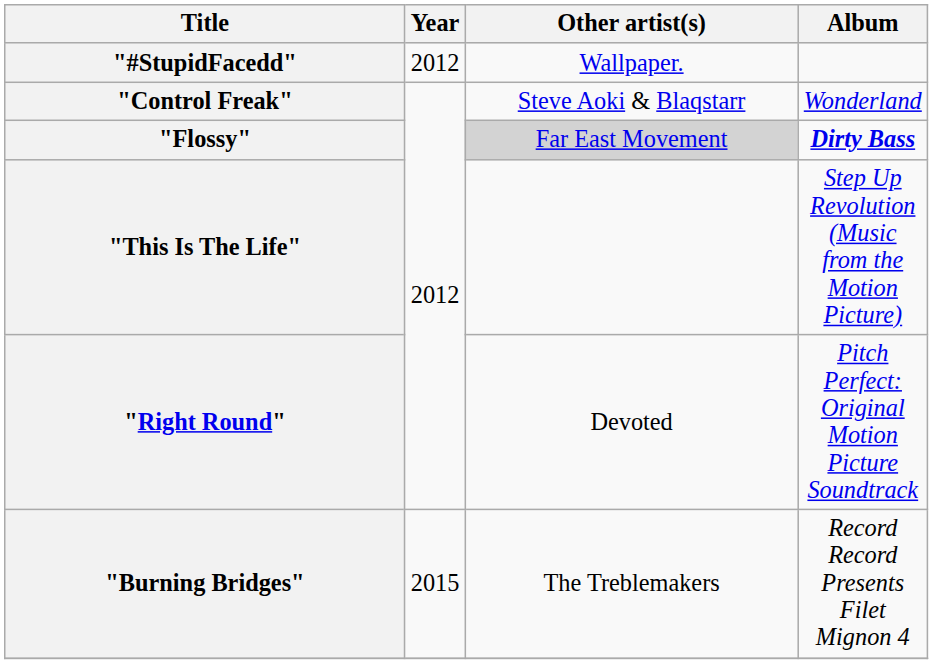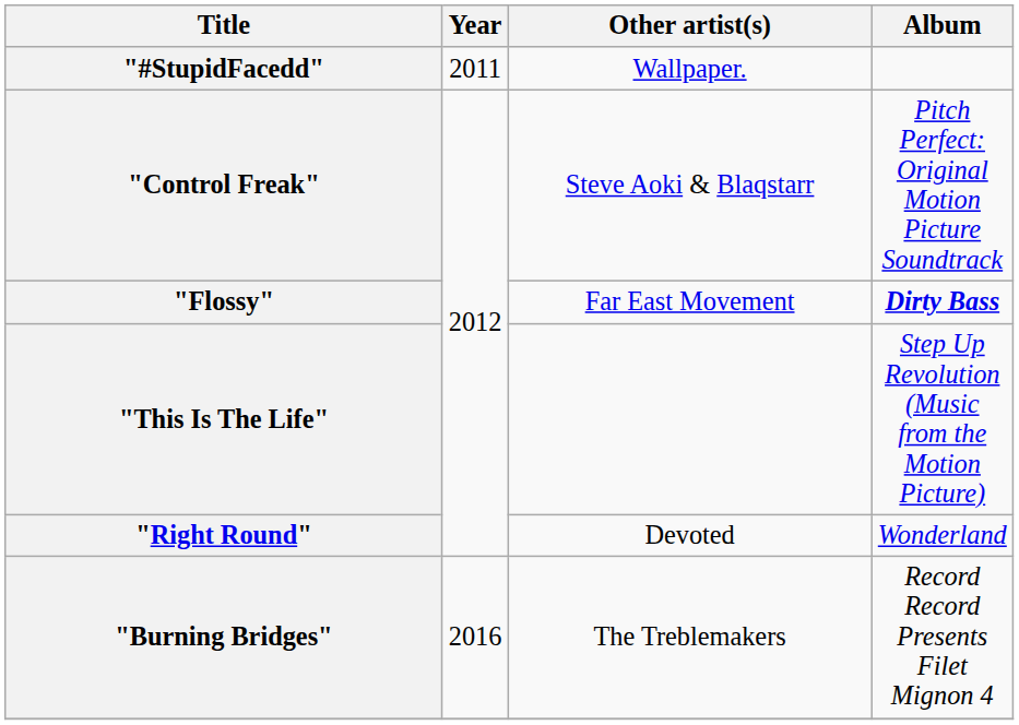"#StupidFacedd" | Year: 2012 -> 2011
"Control Freak" | Album: Wonderland -> Pitch Perfect: Original Motion Picture Soundtrack
"Flossy" | Other artist(s): lightgrey background -> no background
"Right Round" | Album: Pitch Perfect: Original Motion Picture Soundtrack -> Wonderland
"Burning Bridges" | Year: 2015 -> 2016
